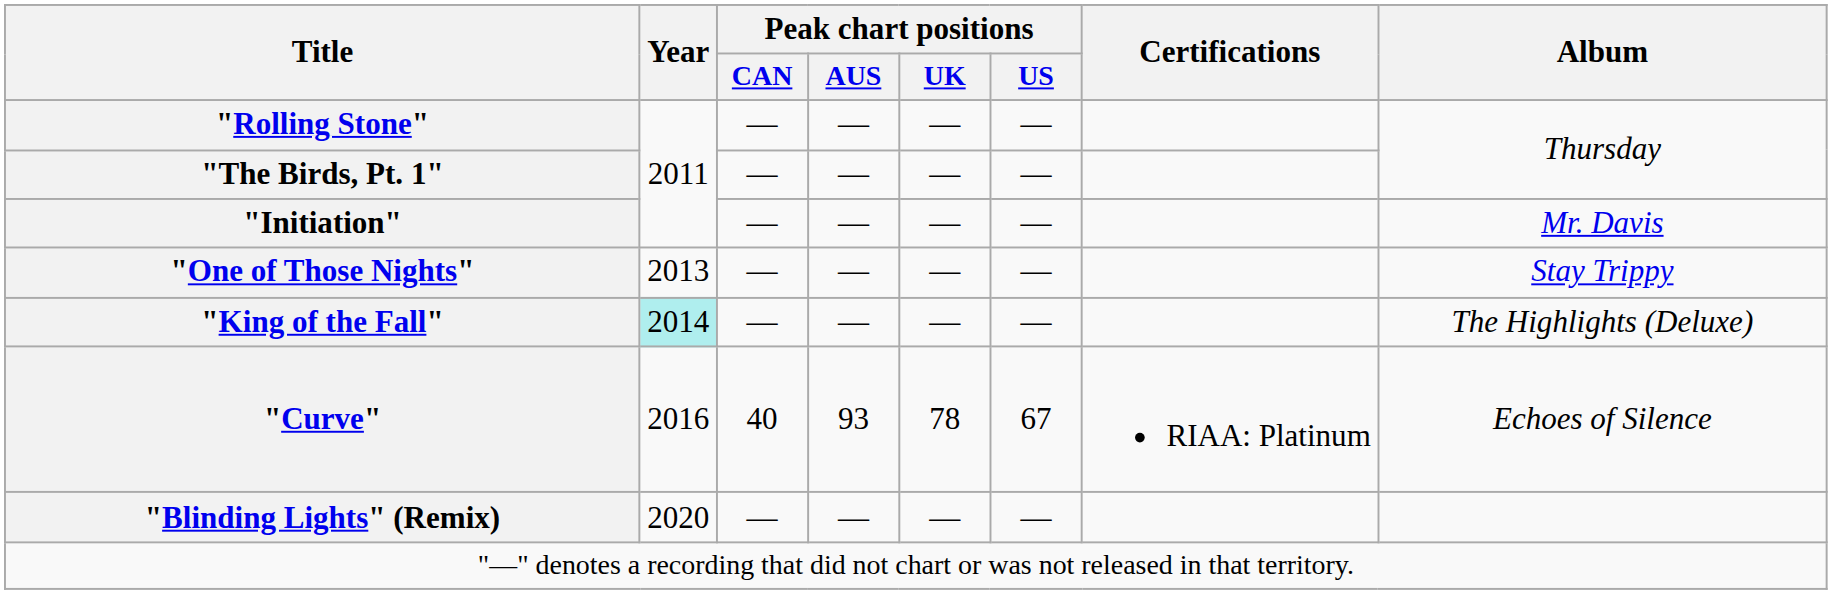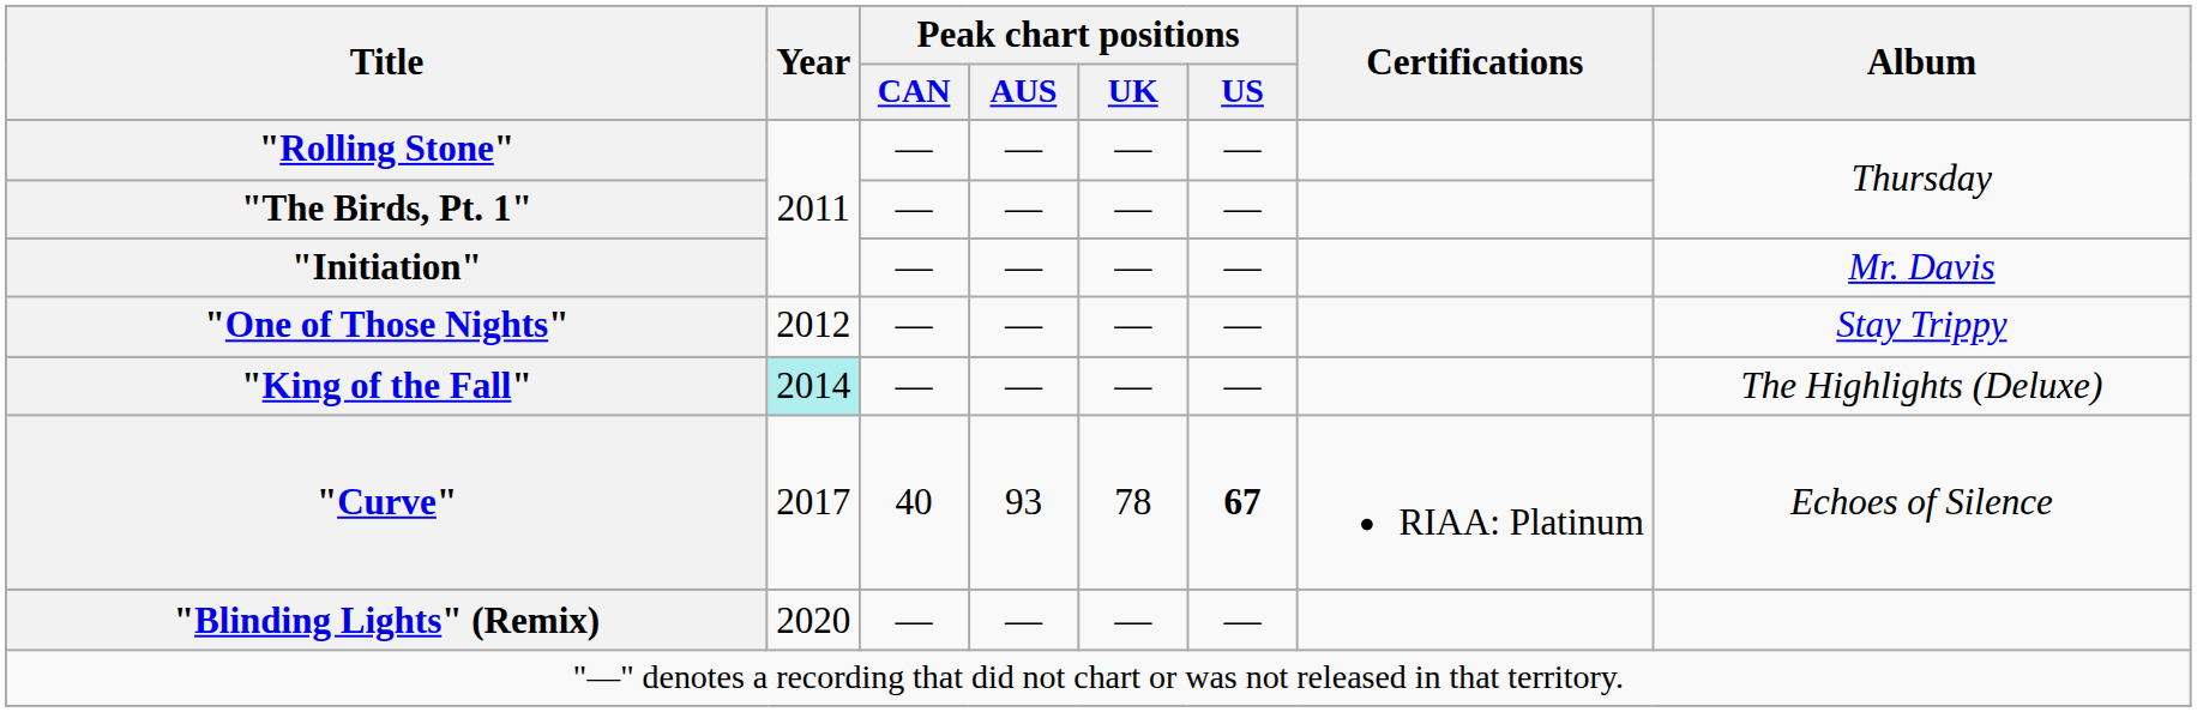"One of Those Nights" | Year: 2013 -> 2012
"Curve" | Year: 2016 -> 2017
"Curve" | Peak chart positions / US: normal -> bold
